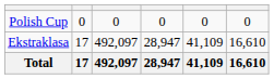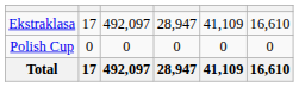rows swapped: Ekstraklasa <-> Polish Cup
